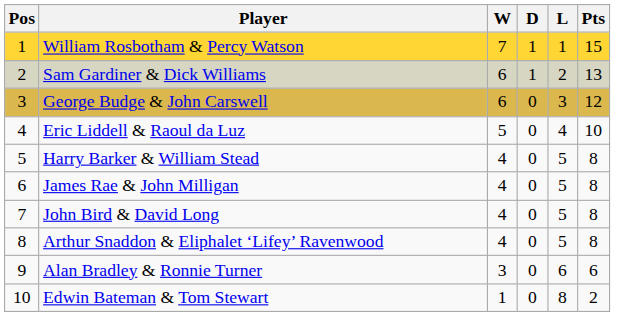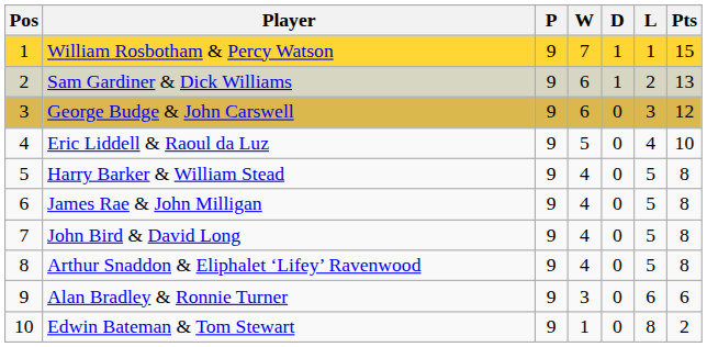+ column: P | 9 | 9 | 9 | 9 | 9 | 9 | 9 | 9 | 9 | 9
